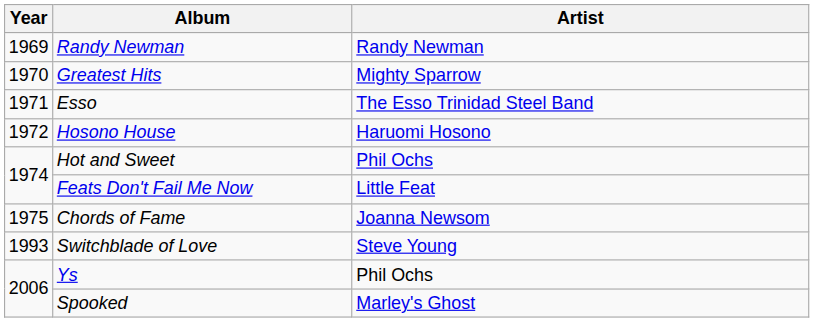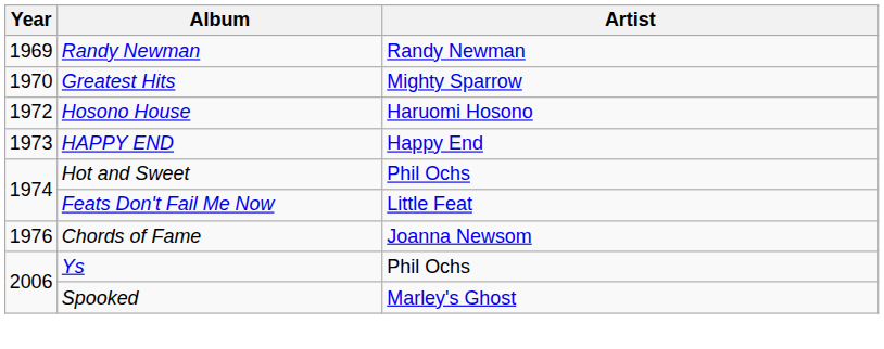- row: 1971 | Esso | The Esso Trinidad Steel Band
+ row: 1973 | HAPPY END | Happy End
Chords of Fame | Year: 1975 -> 1976
- row: 1993 | Switchblade of Love | Steve Young
